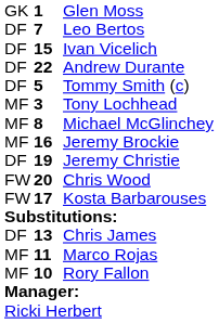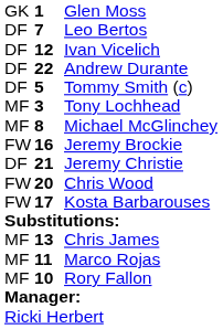Ivan Vicelich | column 2: 15 -> 12
Jeremy Brockie | column 1: MF -> FW
Jeremy Christie | column 2: 19 -> 21
Chris James | column 1: DF -> MF
